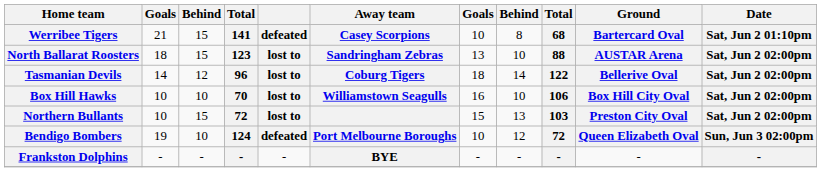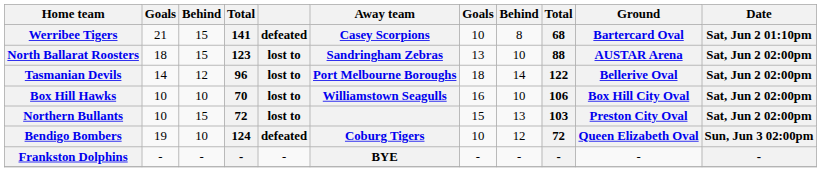Tasmanian Devils | Away team: Coburg Tigers -> Port Melbourne Boroughs
Bendigo Bombers | Away team: Port Melbourne Boroughs -> Coburg Tigers
